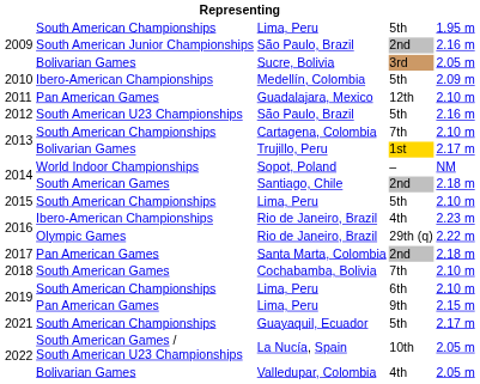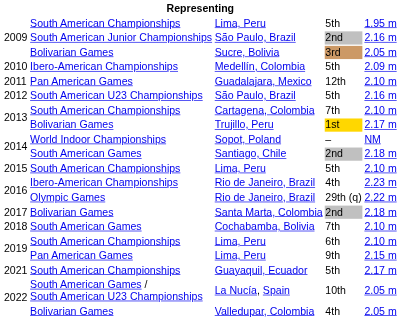Santa Marta, Colombia | column 2: Pan American Games -> Bolivarian Games
